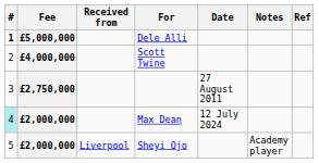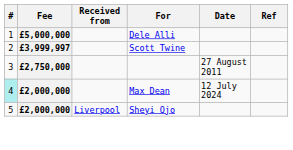- column: Notes | Academy player
Dele Alli | #: bold -> normal
Scott Twine | Fee: £4,000,000 -> £3,999,997
